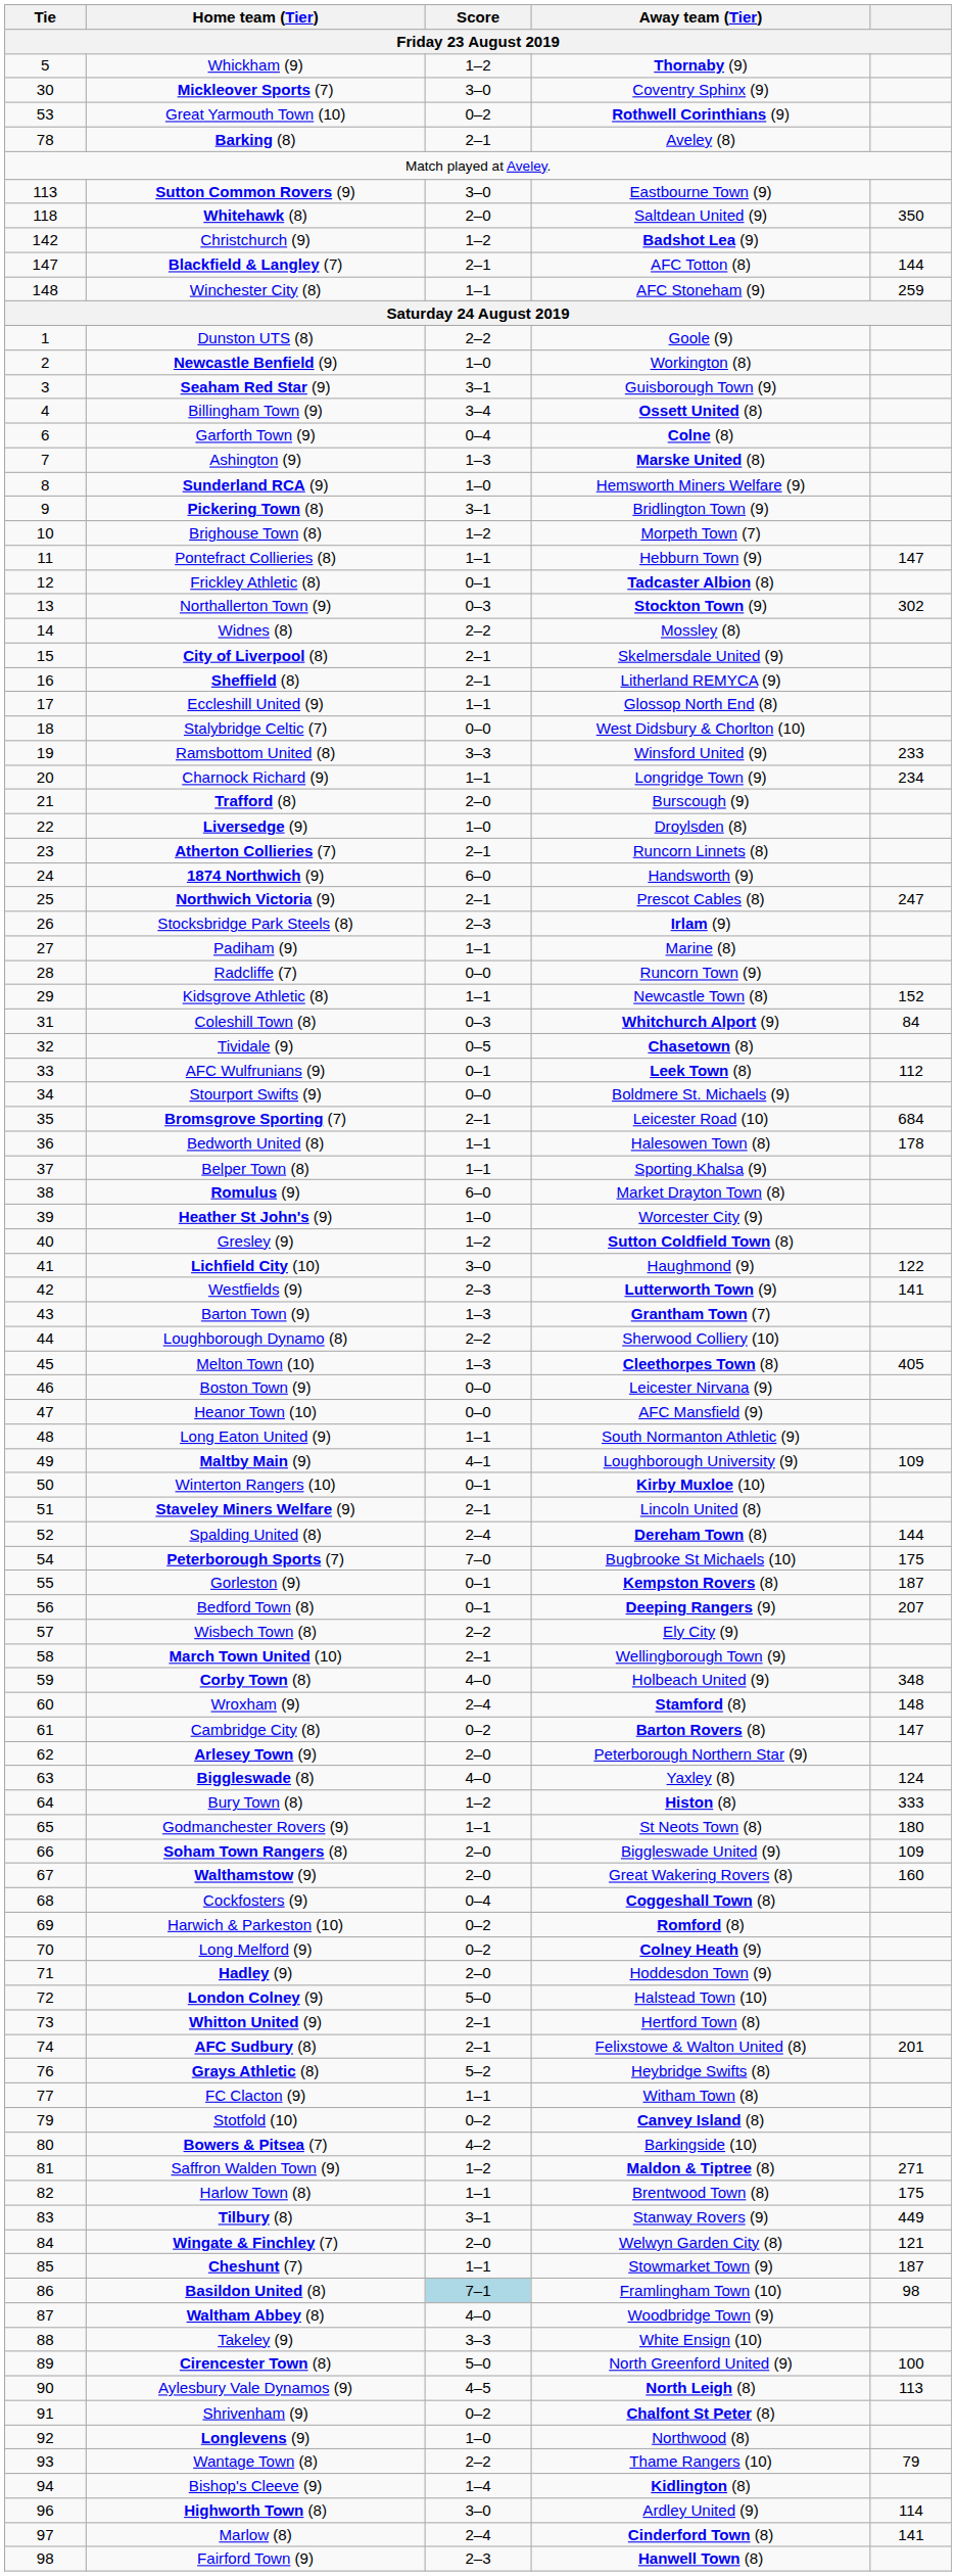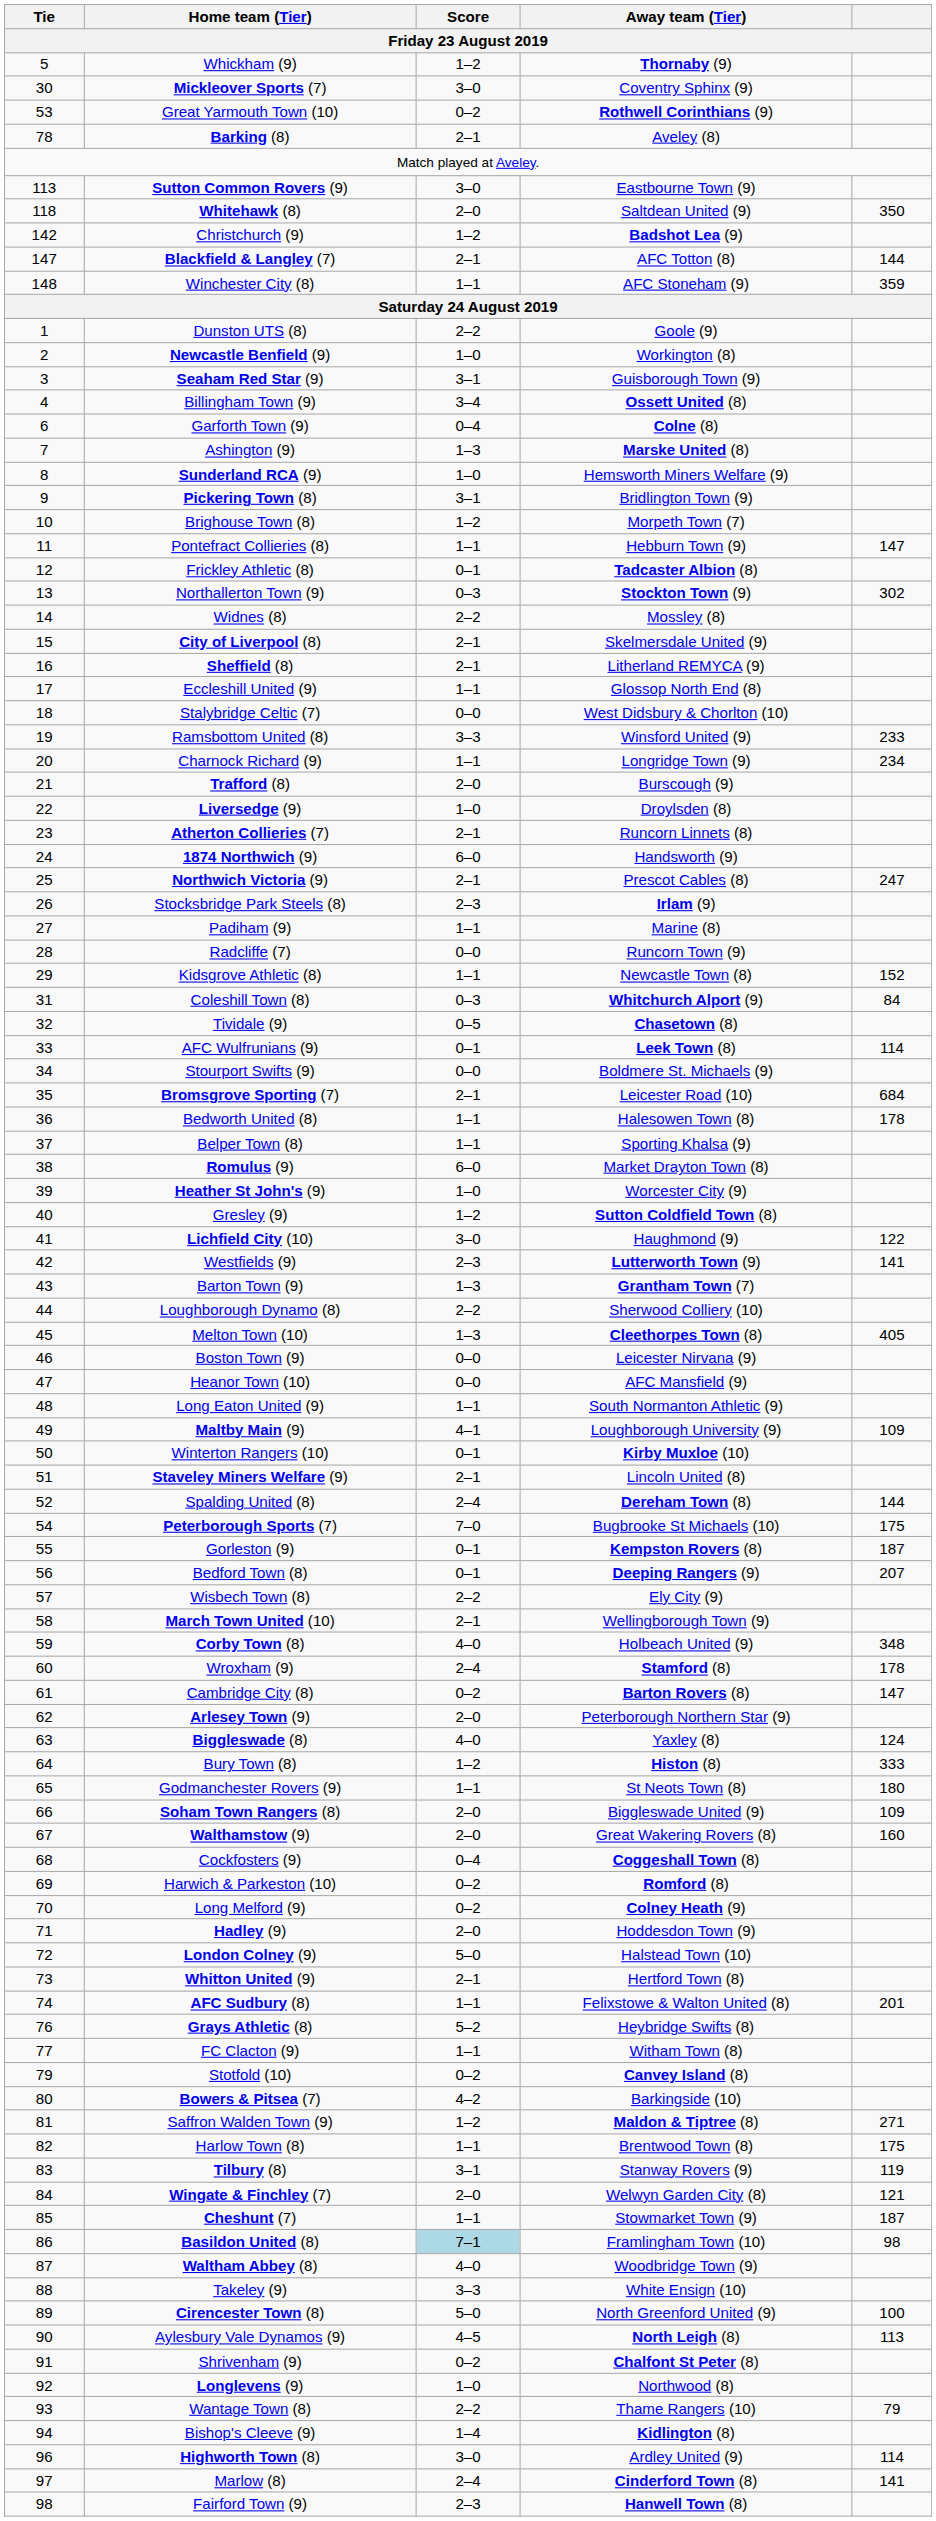Winchester City (8) | column 5: 259 -> 359
AFC Wulfrunians (9) | column 5: 112 -> 114
Wroxham (9) | column 5: 148 -> 178
AFC Sudbury (8) | Score: 2–1 -> 1–1
Tilbury (8) | column 5: 449 -> 119
